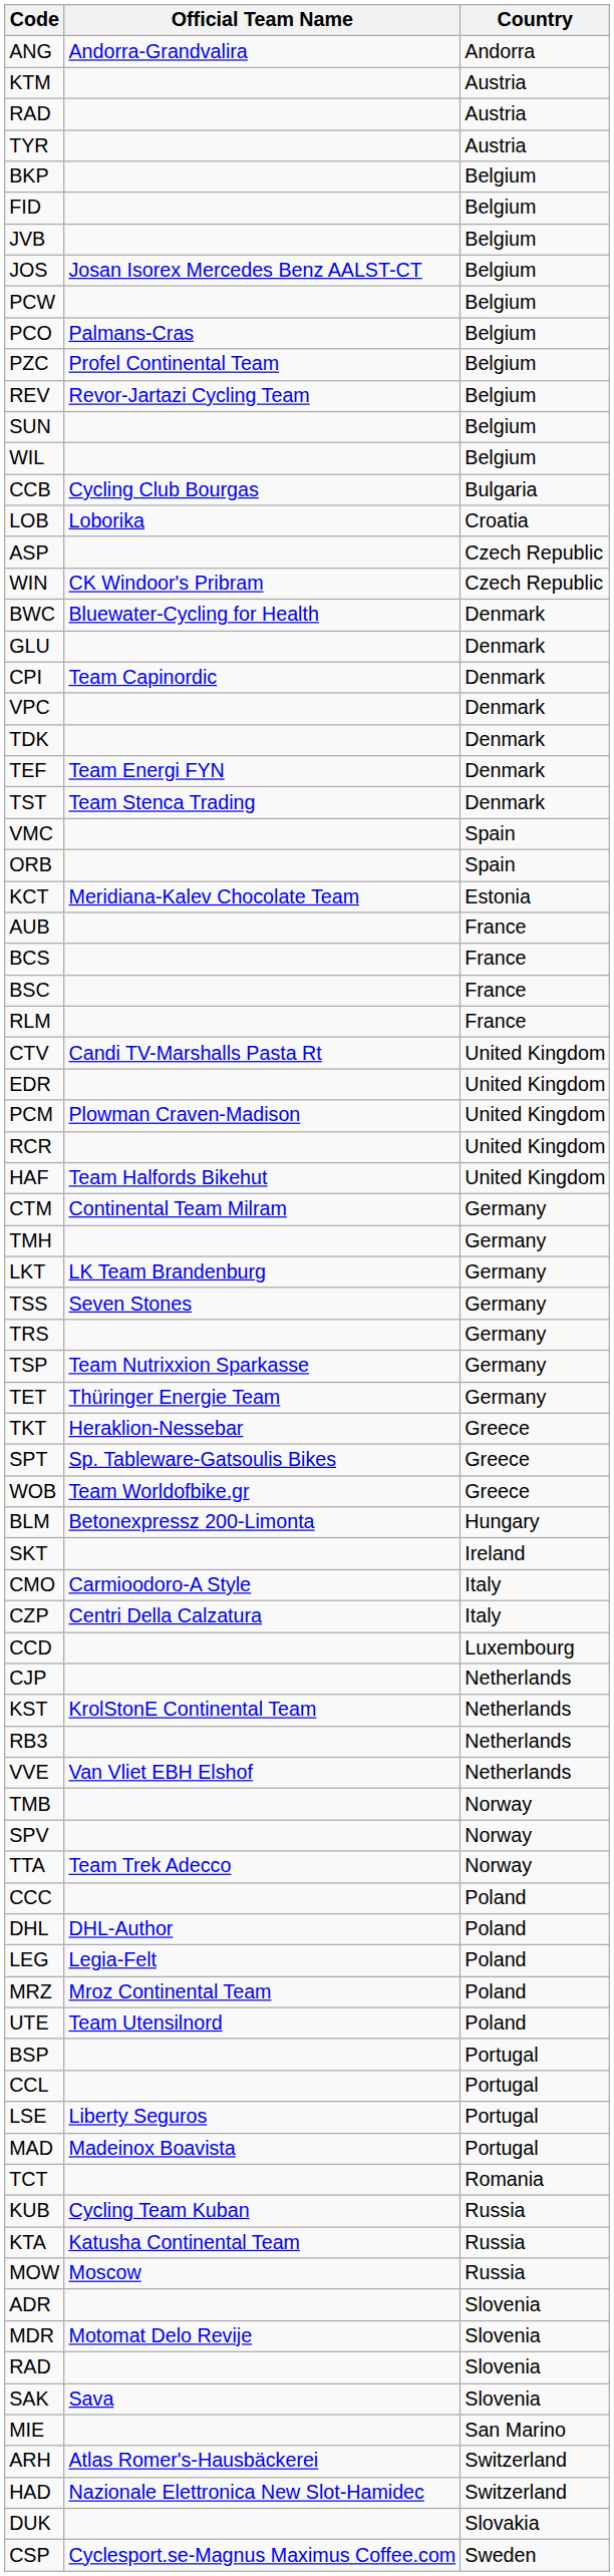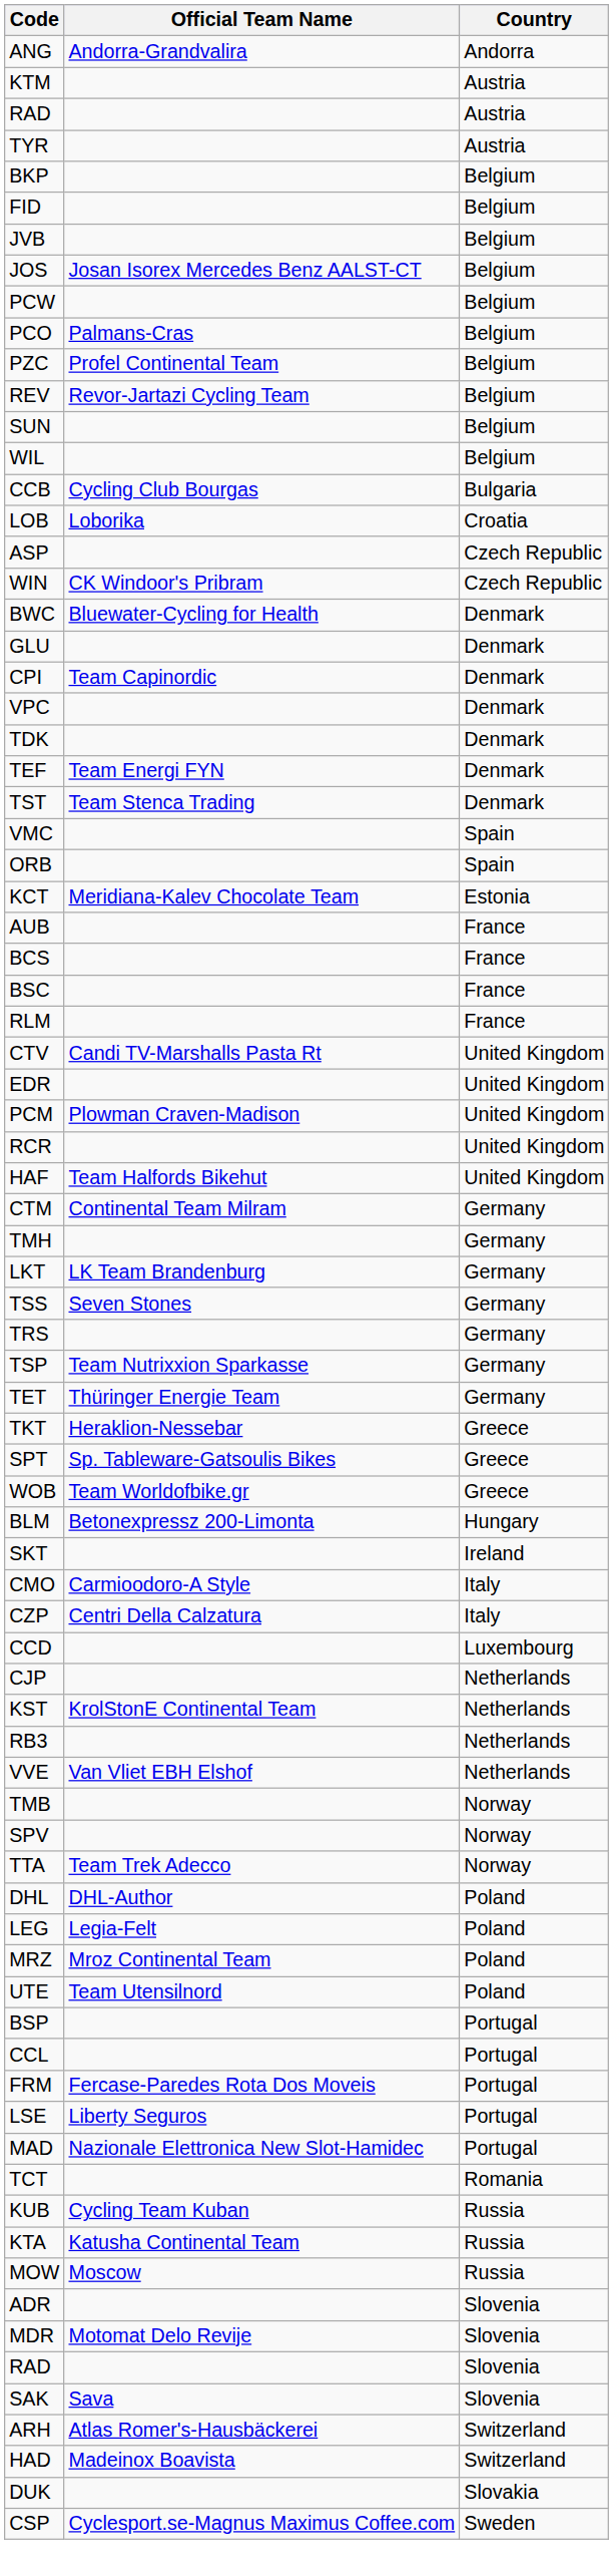- row: CCC | Poland
+ row: FRM | Fercase-Paredes Rota Dos Moveis | Portugal
MAD | Official Team Name: Madeinox Boavista -> Nazionale Elettronica New Slot-Hamidec
- row: MIE | San Marino
HAD | Official Team Name: Nazionale Elettronica New Slot-Hamidec -> Madeinox Boavista
